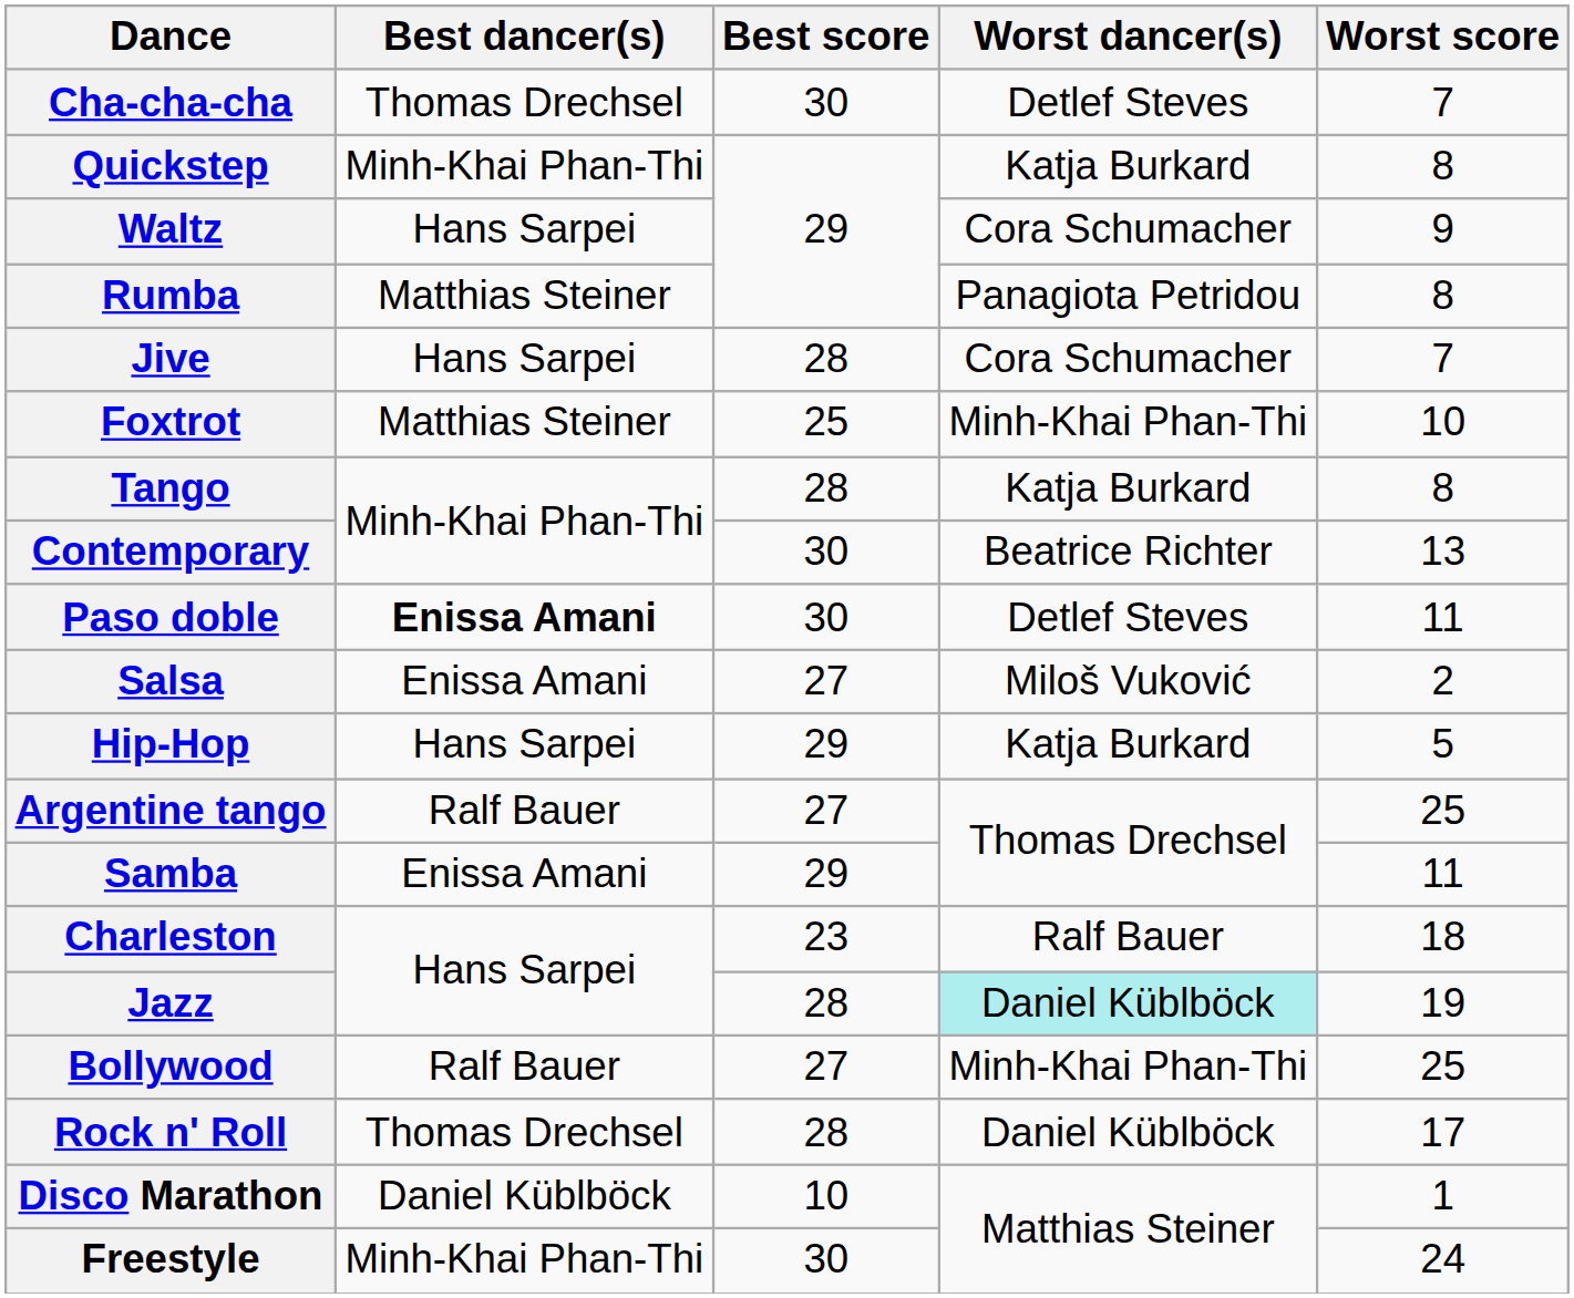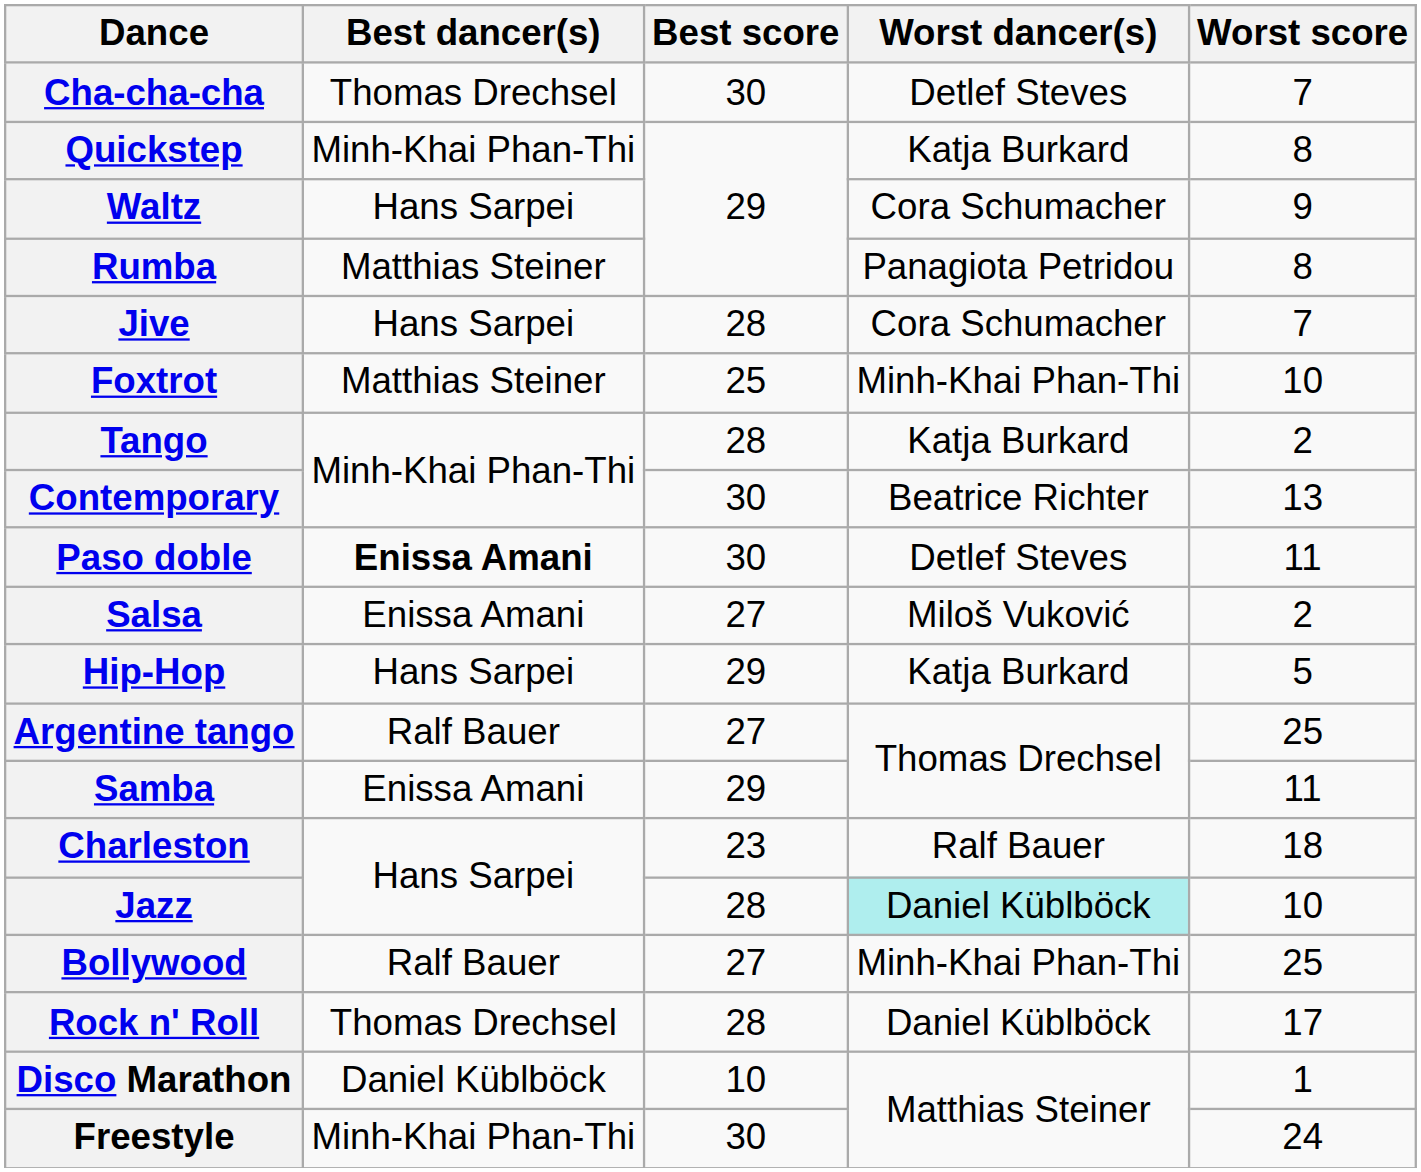Tango | Worst score: 8 -> 2
Jazz | Worst score: 19 -> 10
